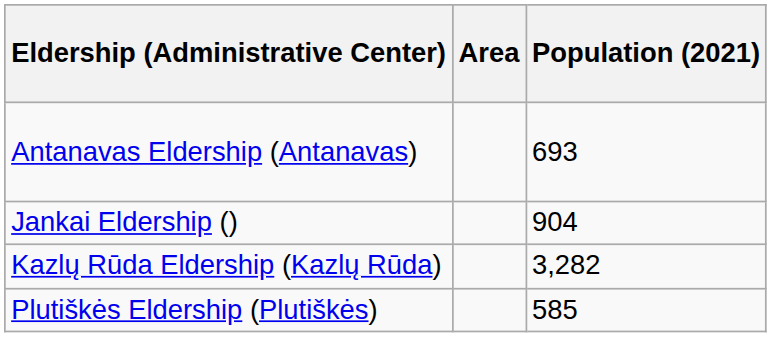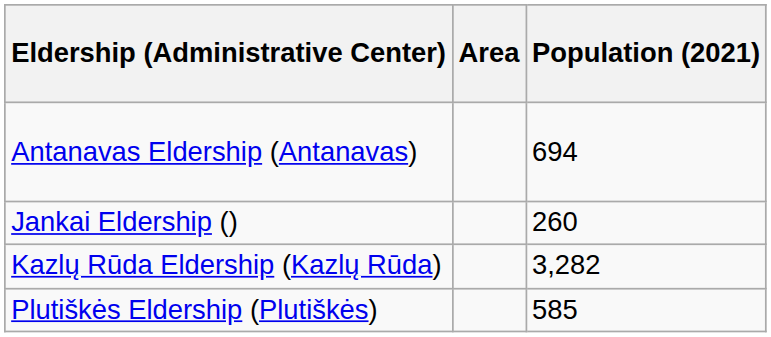Antanavas Eldership (Antanavas) | Population (2021): 693 -> 694
Jankai Eldership () | Population (2021): 904 -> 260
